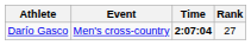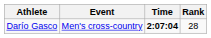Darío Gasco | Rank: 27 -> 28
